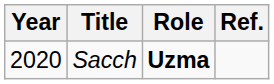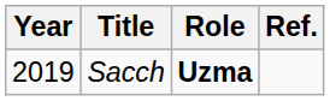Sacch | Year: 2020 -> 2019
